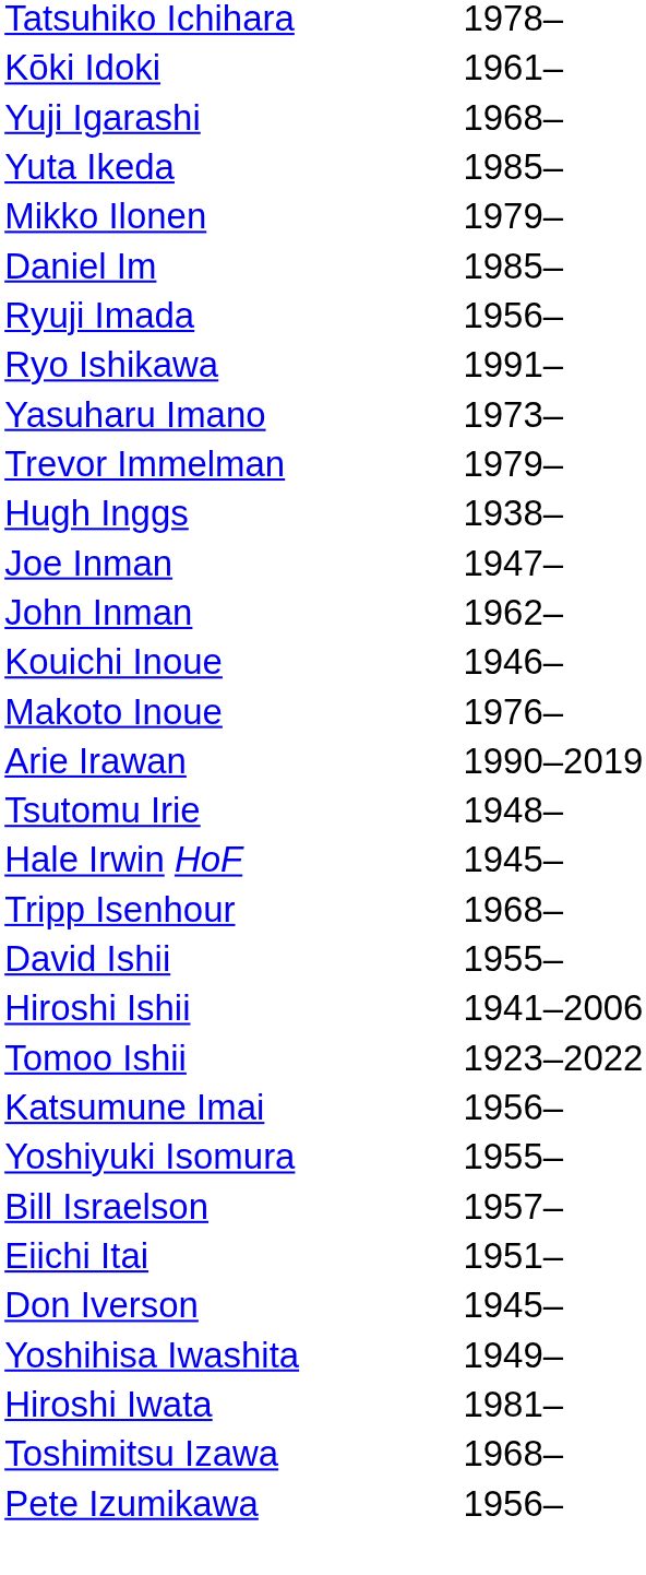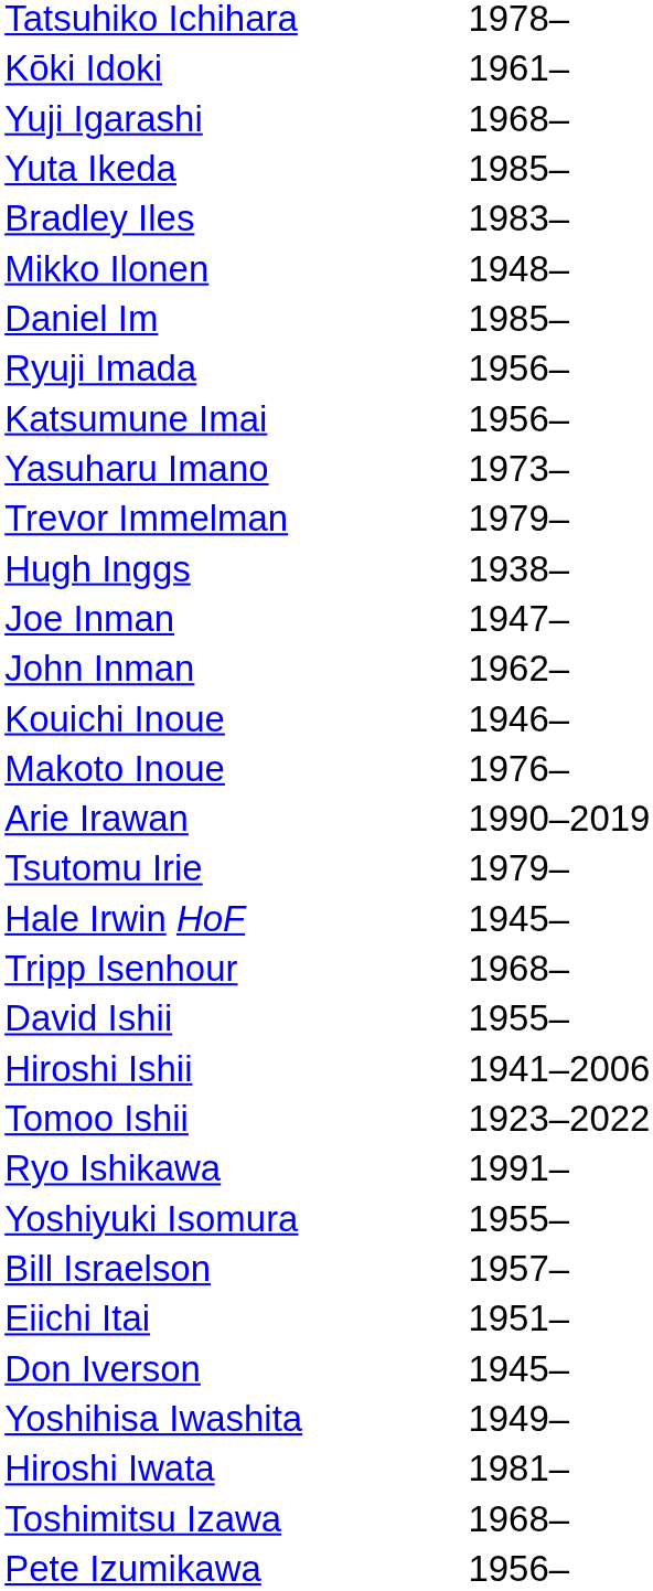+ row: Bradley Iles | 1983–
Mikko Ilonen | column 2: 1979– -> 1948–
rows swapped: Katsumune Imai <-> Ryo Ishikawa
Tsutomu Irie | column 2: 1948– -> 1979–
